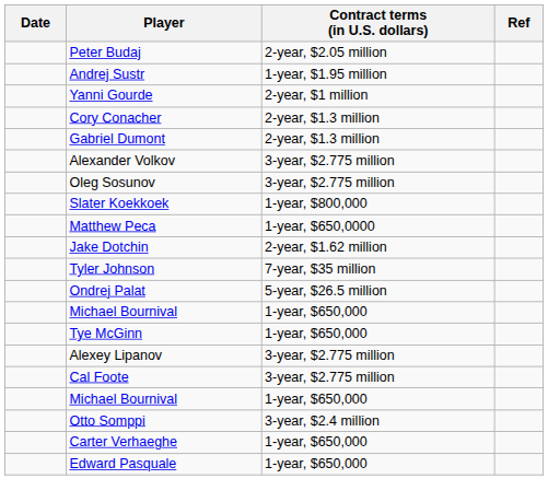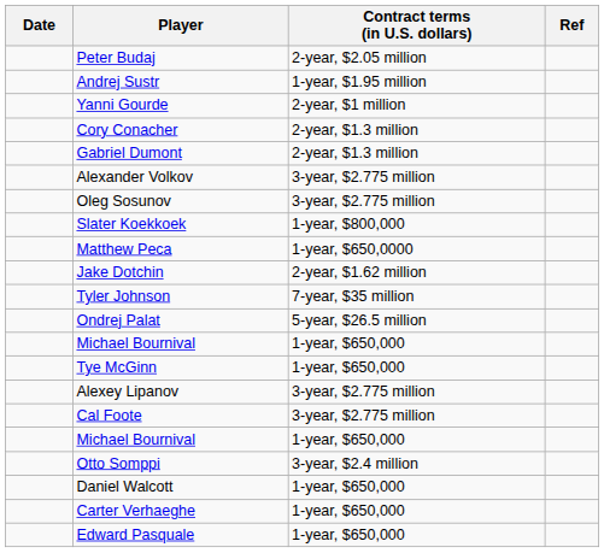+ row: Daniel Walcott | 1-year, $650,000
